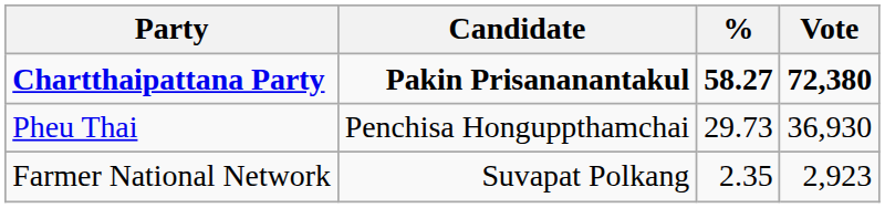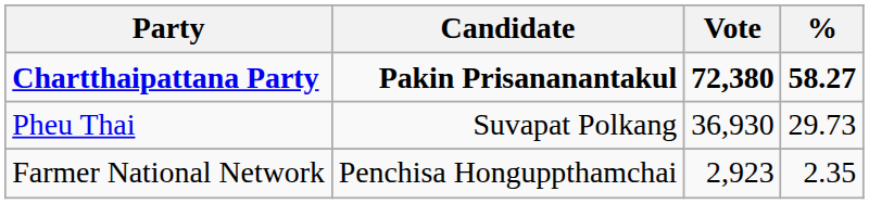columns swapped: Vote <-> %
Pheu Thai | Candidate: Penchisa Honguppthamchai -> Suvapat Polkang
Farmer National Network | Candidate: Suvapat Polkang -> Penchisa Honguppthamchai
